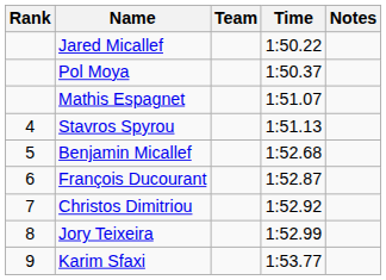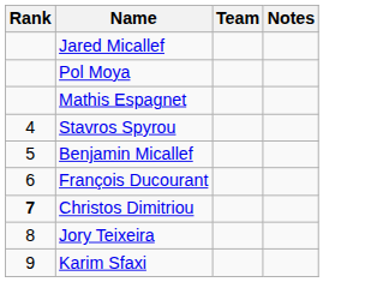- column: Time | 1:50.22 | 1:50.37 | 1:51.07 | 1:51.13 | 1:52.68 | 1:52.87 | 1:52.92 | 1:52.99 | 1:53.77
Christos Dimitriou | Rank: normal -> bold
